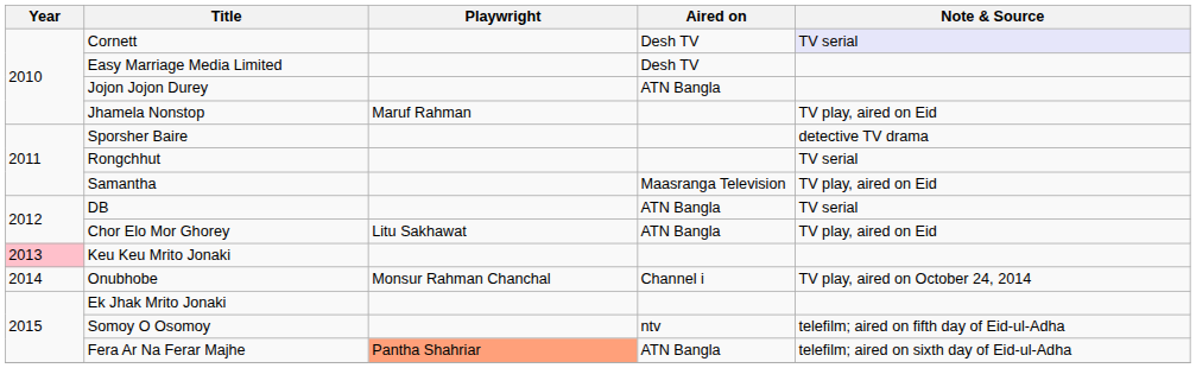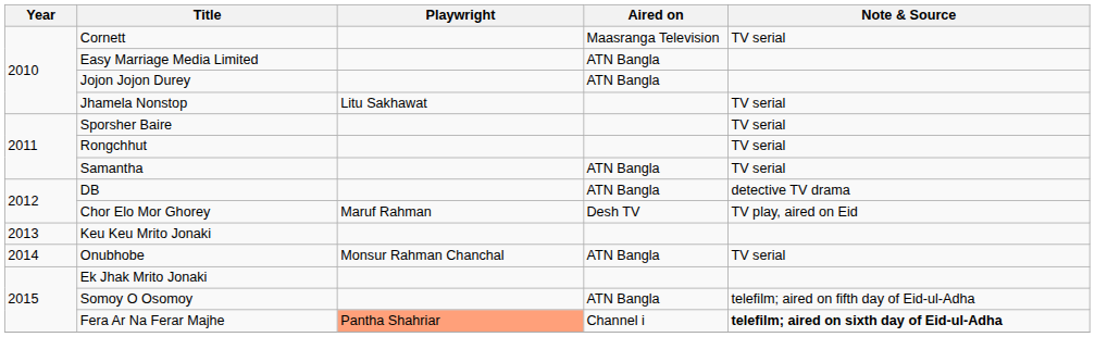Cornett | Aired on: Desh TV -> Maasranga Television
Cornett | Note & Source: lavender background -> no background
Easy Marriage Media Limited | Aired on: Desh TV -> ATN Bangla
Jhamela Nonstop | Playwright: Maruf Rahman -> Litu Sakhawat
Jhamela Nonstop | Note & Source: TV play, aired on Eid -> TV serial
Sporsher Baire | Note & Source: detective TV drama -> TV serial
Samantha | Aired on: Maasranga Television -> ATN Bangla
Samantha | Note & Source: TV play, aired on Eid -> TV serial
DB | Note & Source: TV serial -> detective TV drama
Chor Elo Mor Ghorey | Playwright: Litu Sakhawat -> Maruf Rahman
Chor Elo Mor Ghorey | Aired on: ATN Bangla -> Desh TV
Keu Keu Mrito Jonaki | Year: pink background -> no background
Onubhobe | Aired on: Channel i -> ATN Bangla
Onubhobe | Note & Source: TV play, aired on October 24, 2014 -> TV serial
Somoy O Osomoy | Aired on: ntv -> ATN Bangla
Fera Ar Na Ferar Majhe | Aired on: ATN Bangla -> Channel i
Fera Ar Na Ferar Majhe | Note & Source: normal -> bold
